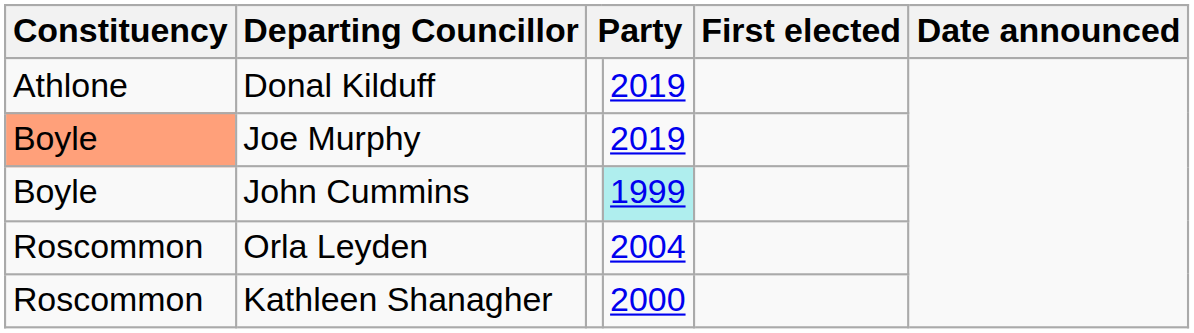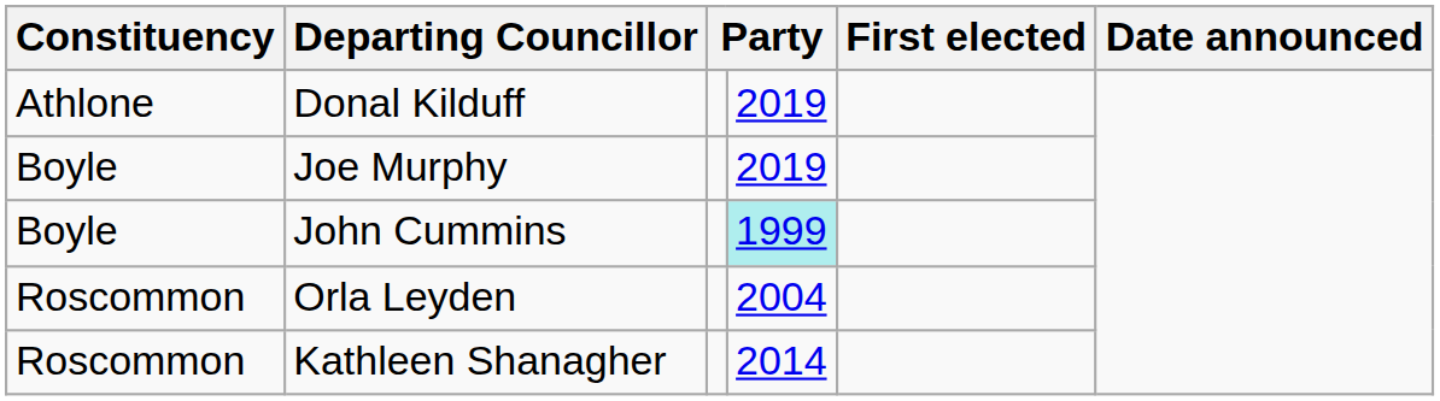Joe Murphy | Constituency: lightsalmon background -> no background
Kathleen Shanagher | column 4: 2000 -> 2014
